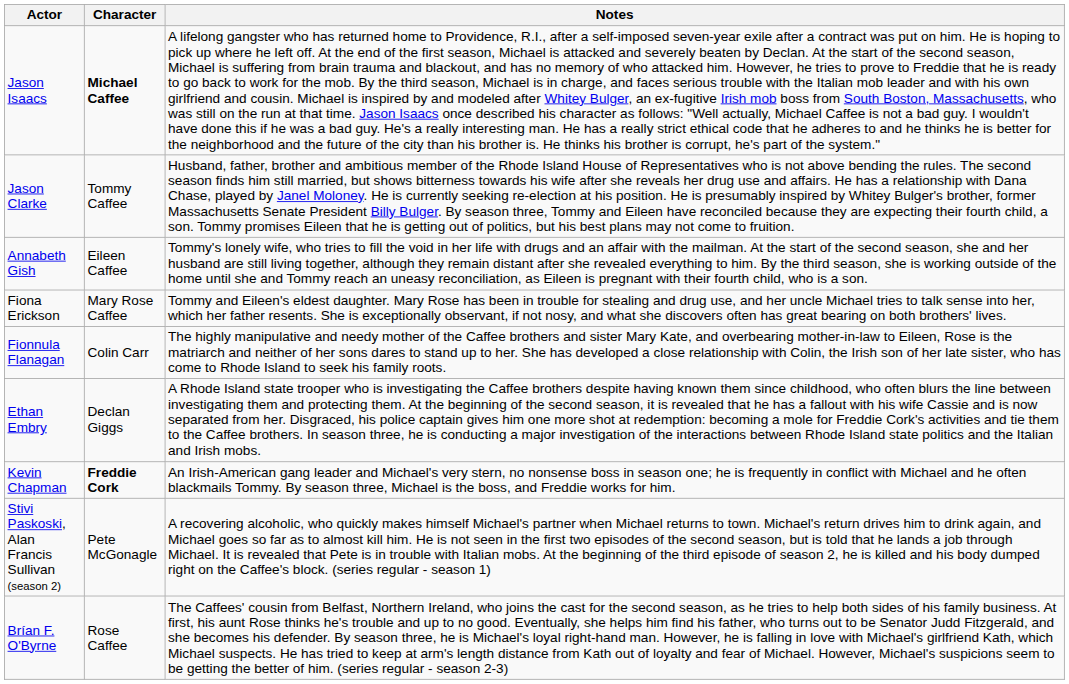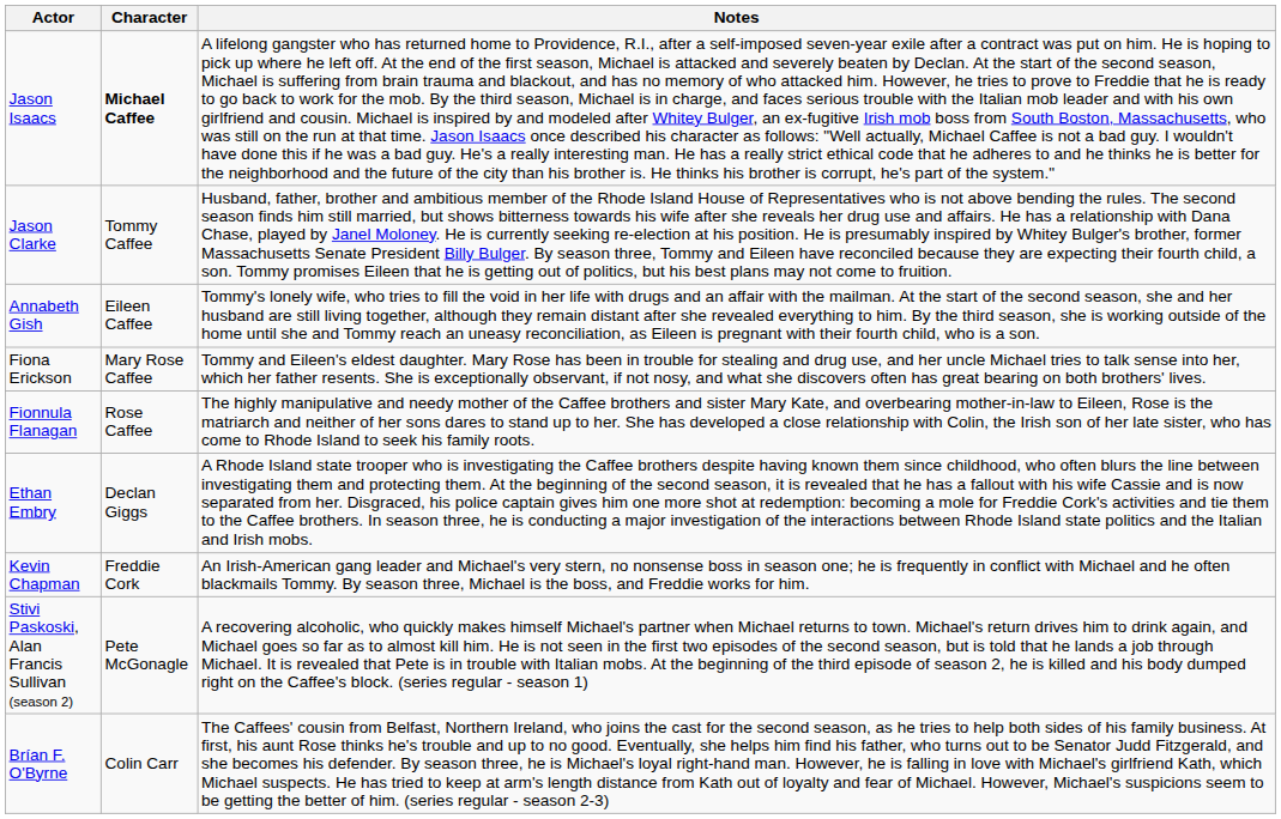Fionnula Flanagan | Character: Colin Carr -> Rose Caffee
Kevin Chapman | Character: bold -> normal
Brían F. O'Byrne | Character: Rose Caffee -> Colin Carr
